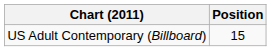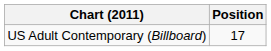US Adult Contemporary (Billboard) | Position: 15 -> 17
